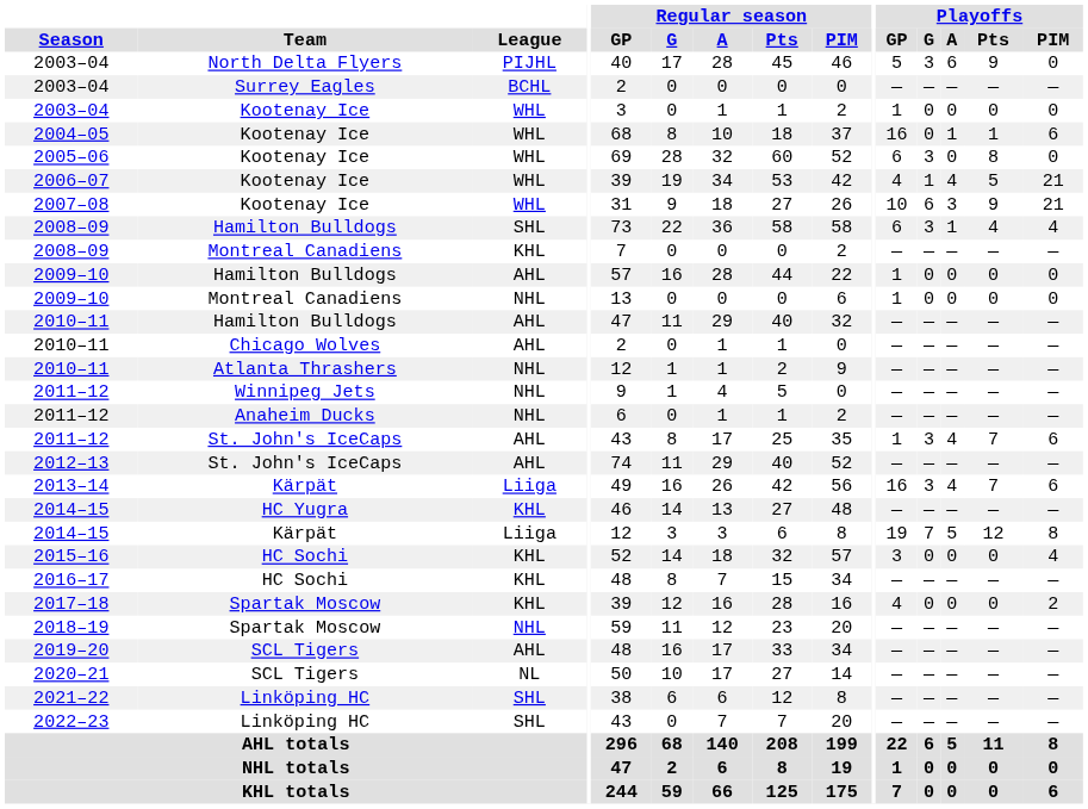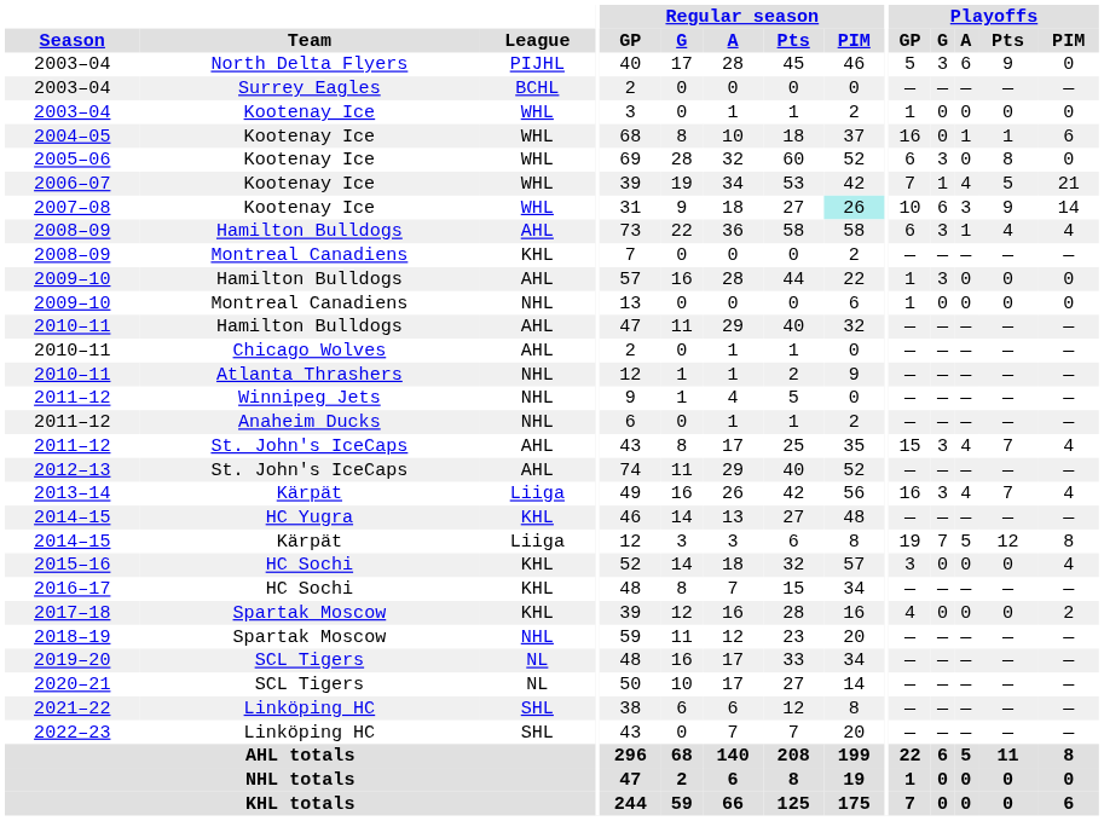2006–07 | Playoffs / GP: 4 -> 7
2007–08 | Regular season / PIM: no background -> paleturquoise background
2007–08 | Playoffs / PIM: 21 -> 14
2008–09 / Hamilton Bulldogs | League: SHL -> AHL
2009–10 / Hamilton Bulldogs | Playoffs / G: 0 -> 3
2011–12 / St. John's IceCaps | Playoffs / GP: 1 -> 15
2011–12 / St. John's IceCaps | Playoffs / PIM: 6 -> 4
2013–14 | Playoffs / PIM: 6 -> 4
2019–20 | League: AHL -> NL
